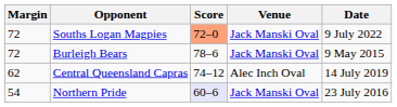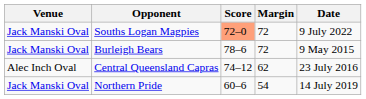columns swapped: Margin <-> Venue
Central Queensland Capras | Date: 14 July 2019 -> 23 July 2016
Northern Pride | Score: lavender background -> no background
Northern Pride | Date: 23 July 2016 -> 14 July 2019
